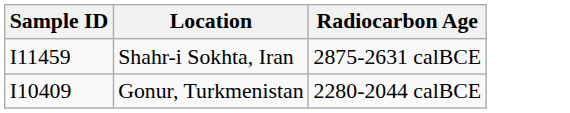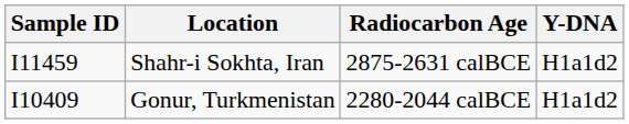+ column: Y-DNA | H1a1d2 | H1a1d2
